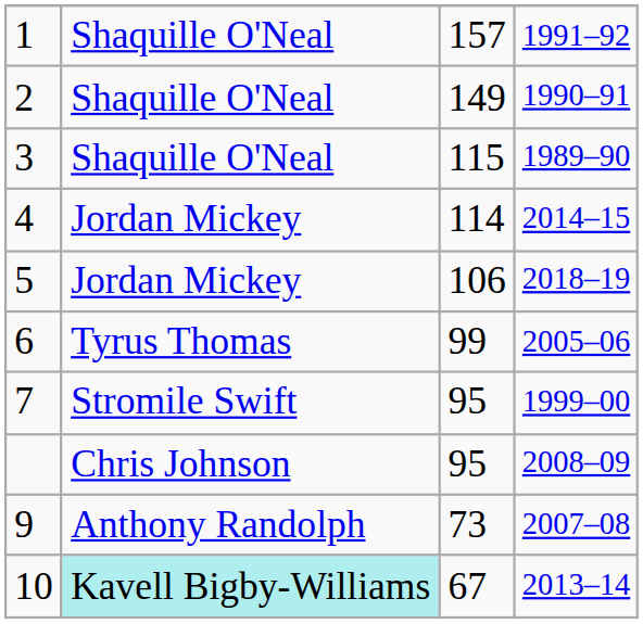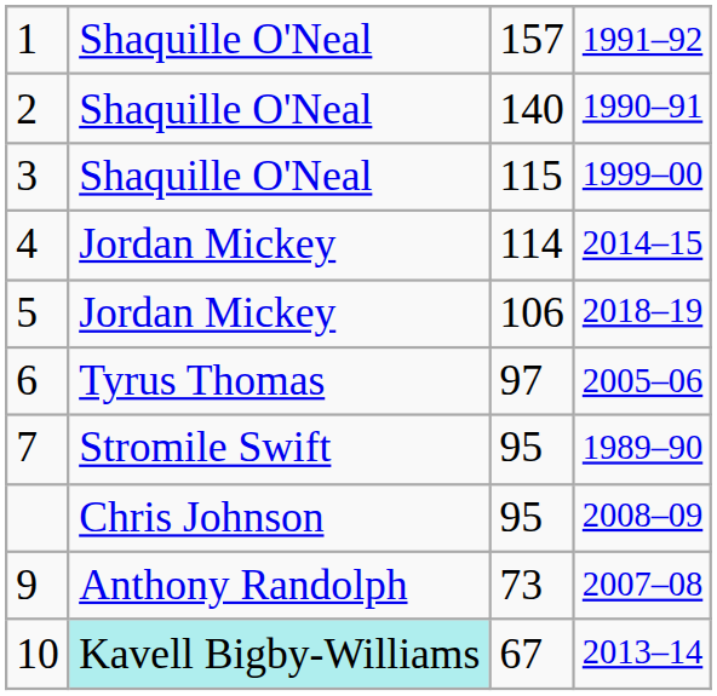2 | column 3: 149 -> 140
3 | column 4: 1989–90 -> 1999–00
6 | column 3: 99 -> 97
7 | column 4: 1999–00 -> 1989–90
